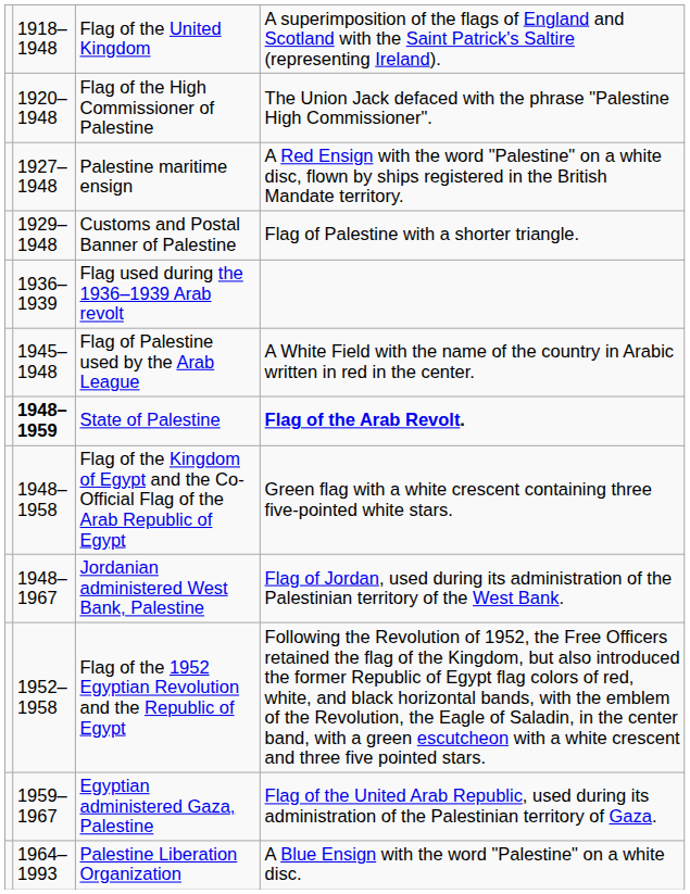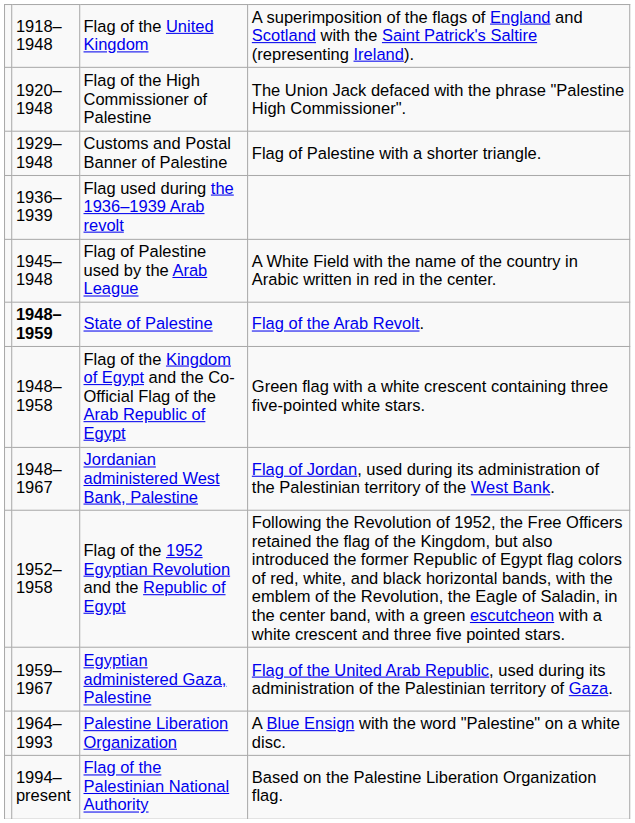- row: 1927–1948 | Palestine maritime ensign | A Red Ensign with the word "Palestine" on a white disc, flown by ships registered in the British Mandate territory.
State of Palestine | column 4: bold -> normal
+ row: 1994–present | Flag of the Palestinian National Authority | Based on the Palestine Liberation Organization flag.
